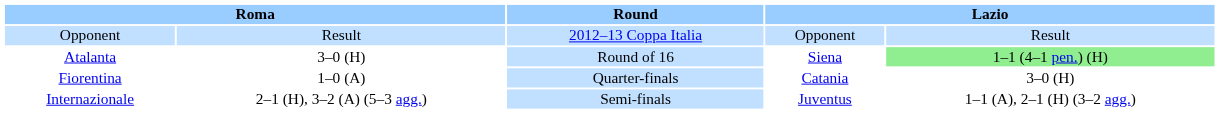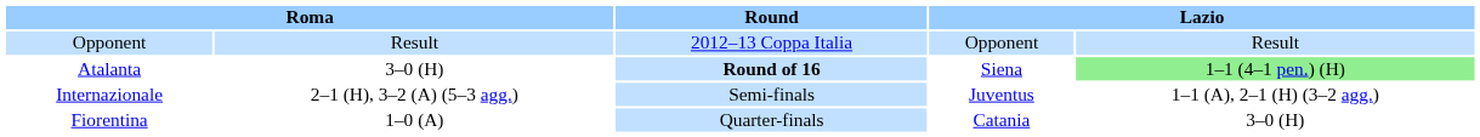Atalanta | Round: normal -> bold
rows swapped: Fiorentina <-> Internazionale
